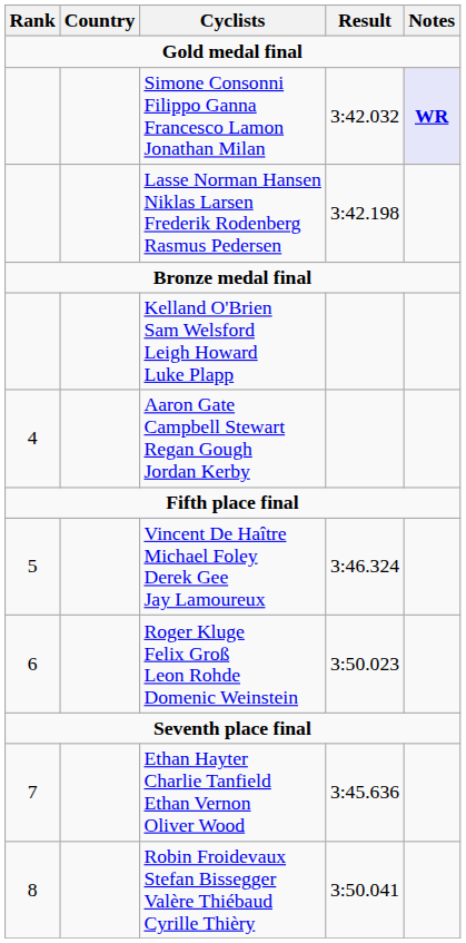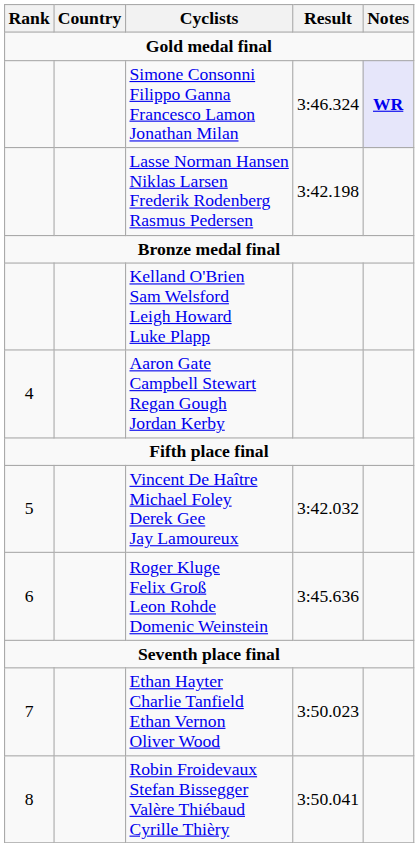Simone Consonni Filippo Ganna Francesco Lamon Jonathan Milan | Result: 3:42.032 -> 3:46.324
Vincent De Haître Michael Foley Derek Gee Jay Lamoureux | Result: 3:46.324 -> 3:42.032
Roger Kluge Felix Groß Leon Rohde Domenic Weinstein | Result: 3:50.023 -> 3:45.636
Ethan Hayter Charlie Tanfield Ethan Vernon Oliver Wood | Result: 3:45.636 -> 3:50.023
